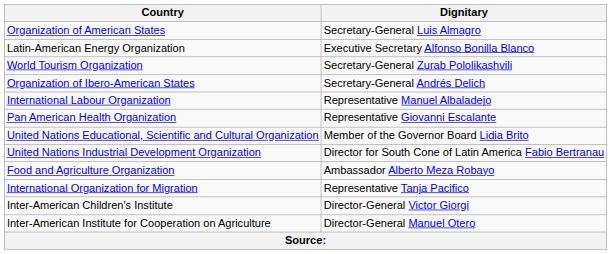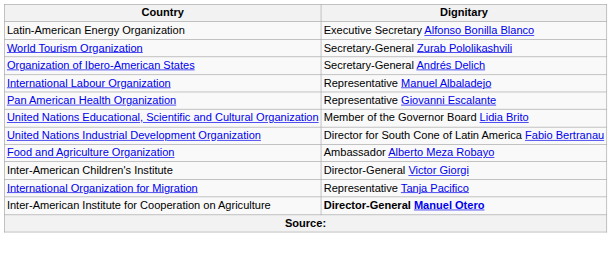- row: Organization of American States | Secretary-General Luis Almagro
rows swapped: International Organization for Migration <-> Inter-American Children's Institute
Inter-American Institute for Cooperation on Agriculture | Dignitary: normal -> bold
